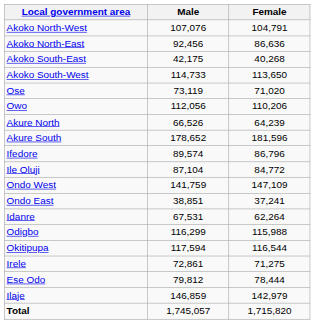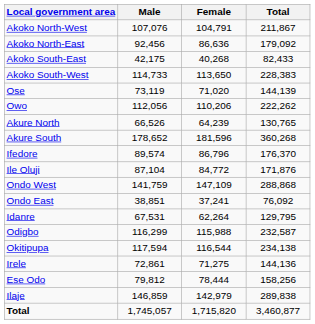+ column: Total | 211,867 | 179,092 | 82,433 | 228,383 | 144,139 | 222,262 | 130,765 | 360,268 | 176,370 | 171,876 | 288,868 | 76,092 | 129,795 | 232,587 | 234,138 | 144,136 | 158,256 | 289,838 | 3,460,877
